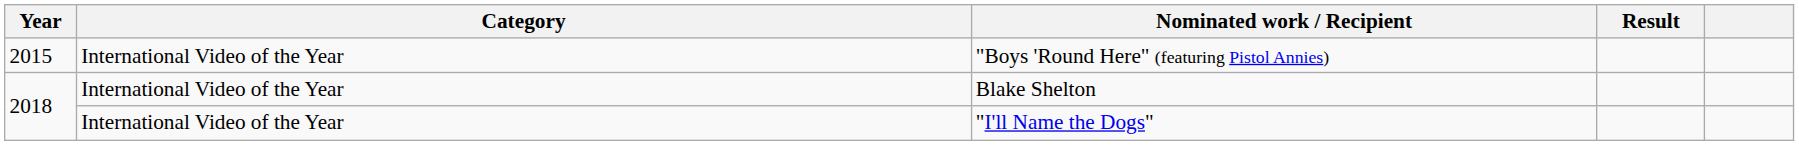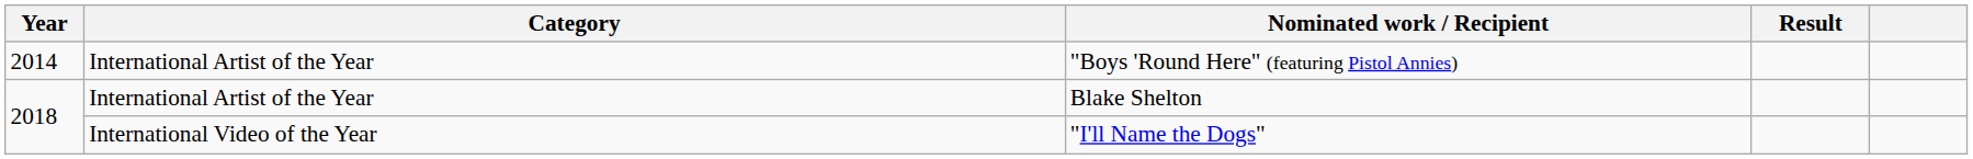"Boys 'Round Here" (featuring Pistol Annies) | Year: 2015 -> 2014
"Boys 'Round Here" (featuring Pistol Annies) | Category: International Video of the Year -> International Artist of the Year
Blake Shelton | Category: International Video of the Year -> International Artist of the Year
